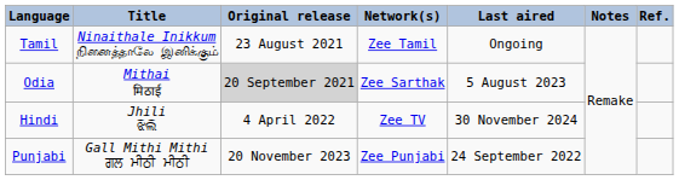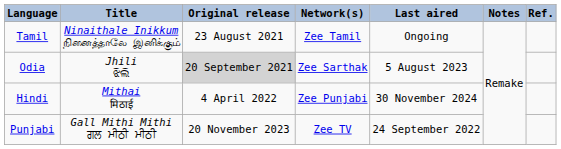Odia | Title: Mithai मिठाई -> Jhili ଝିଲି
Hindi | Title: Jhili ଝିଲି -> Mithai मिठाई
Hindi | Network(s): Zee TV -> Zee Punjabi
Punjabi | Network(s): Zee Punjabi -> Zee TV
